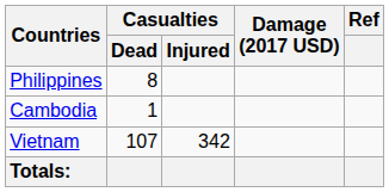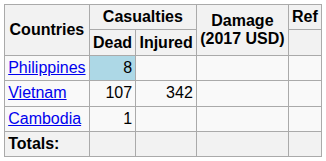Philippines | Casualties / Dead: no background -> lightblue background
rows swapped: Vietnam <-> Cambodia
